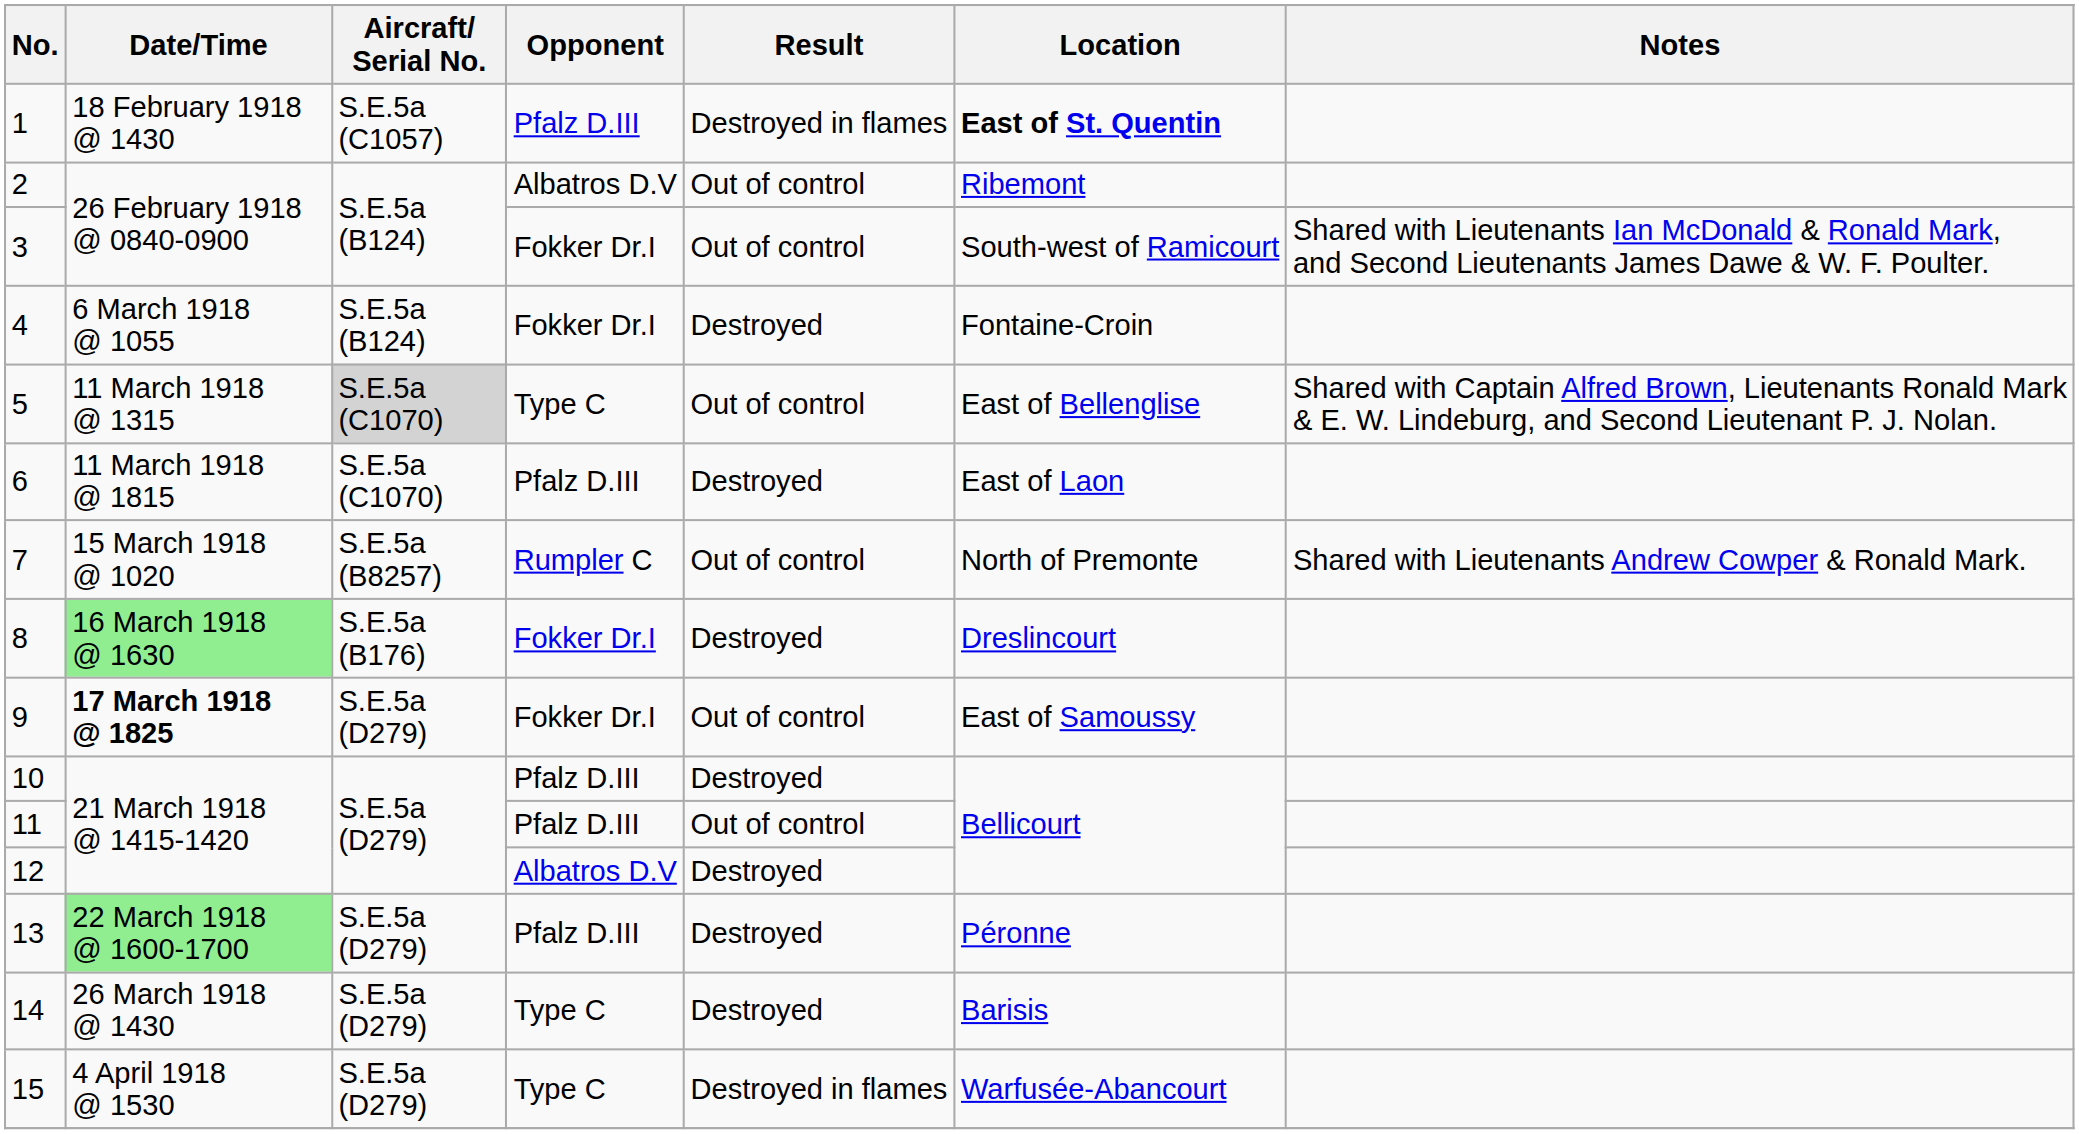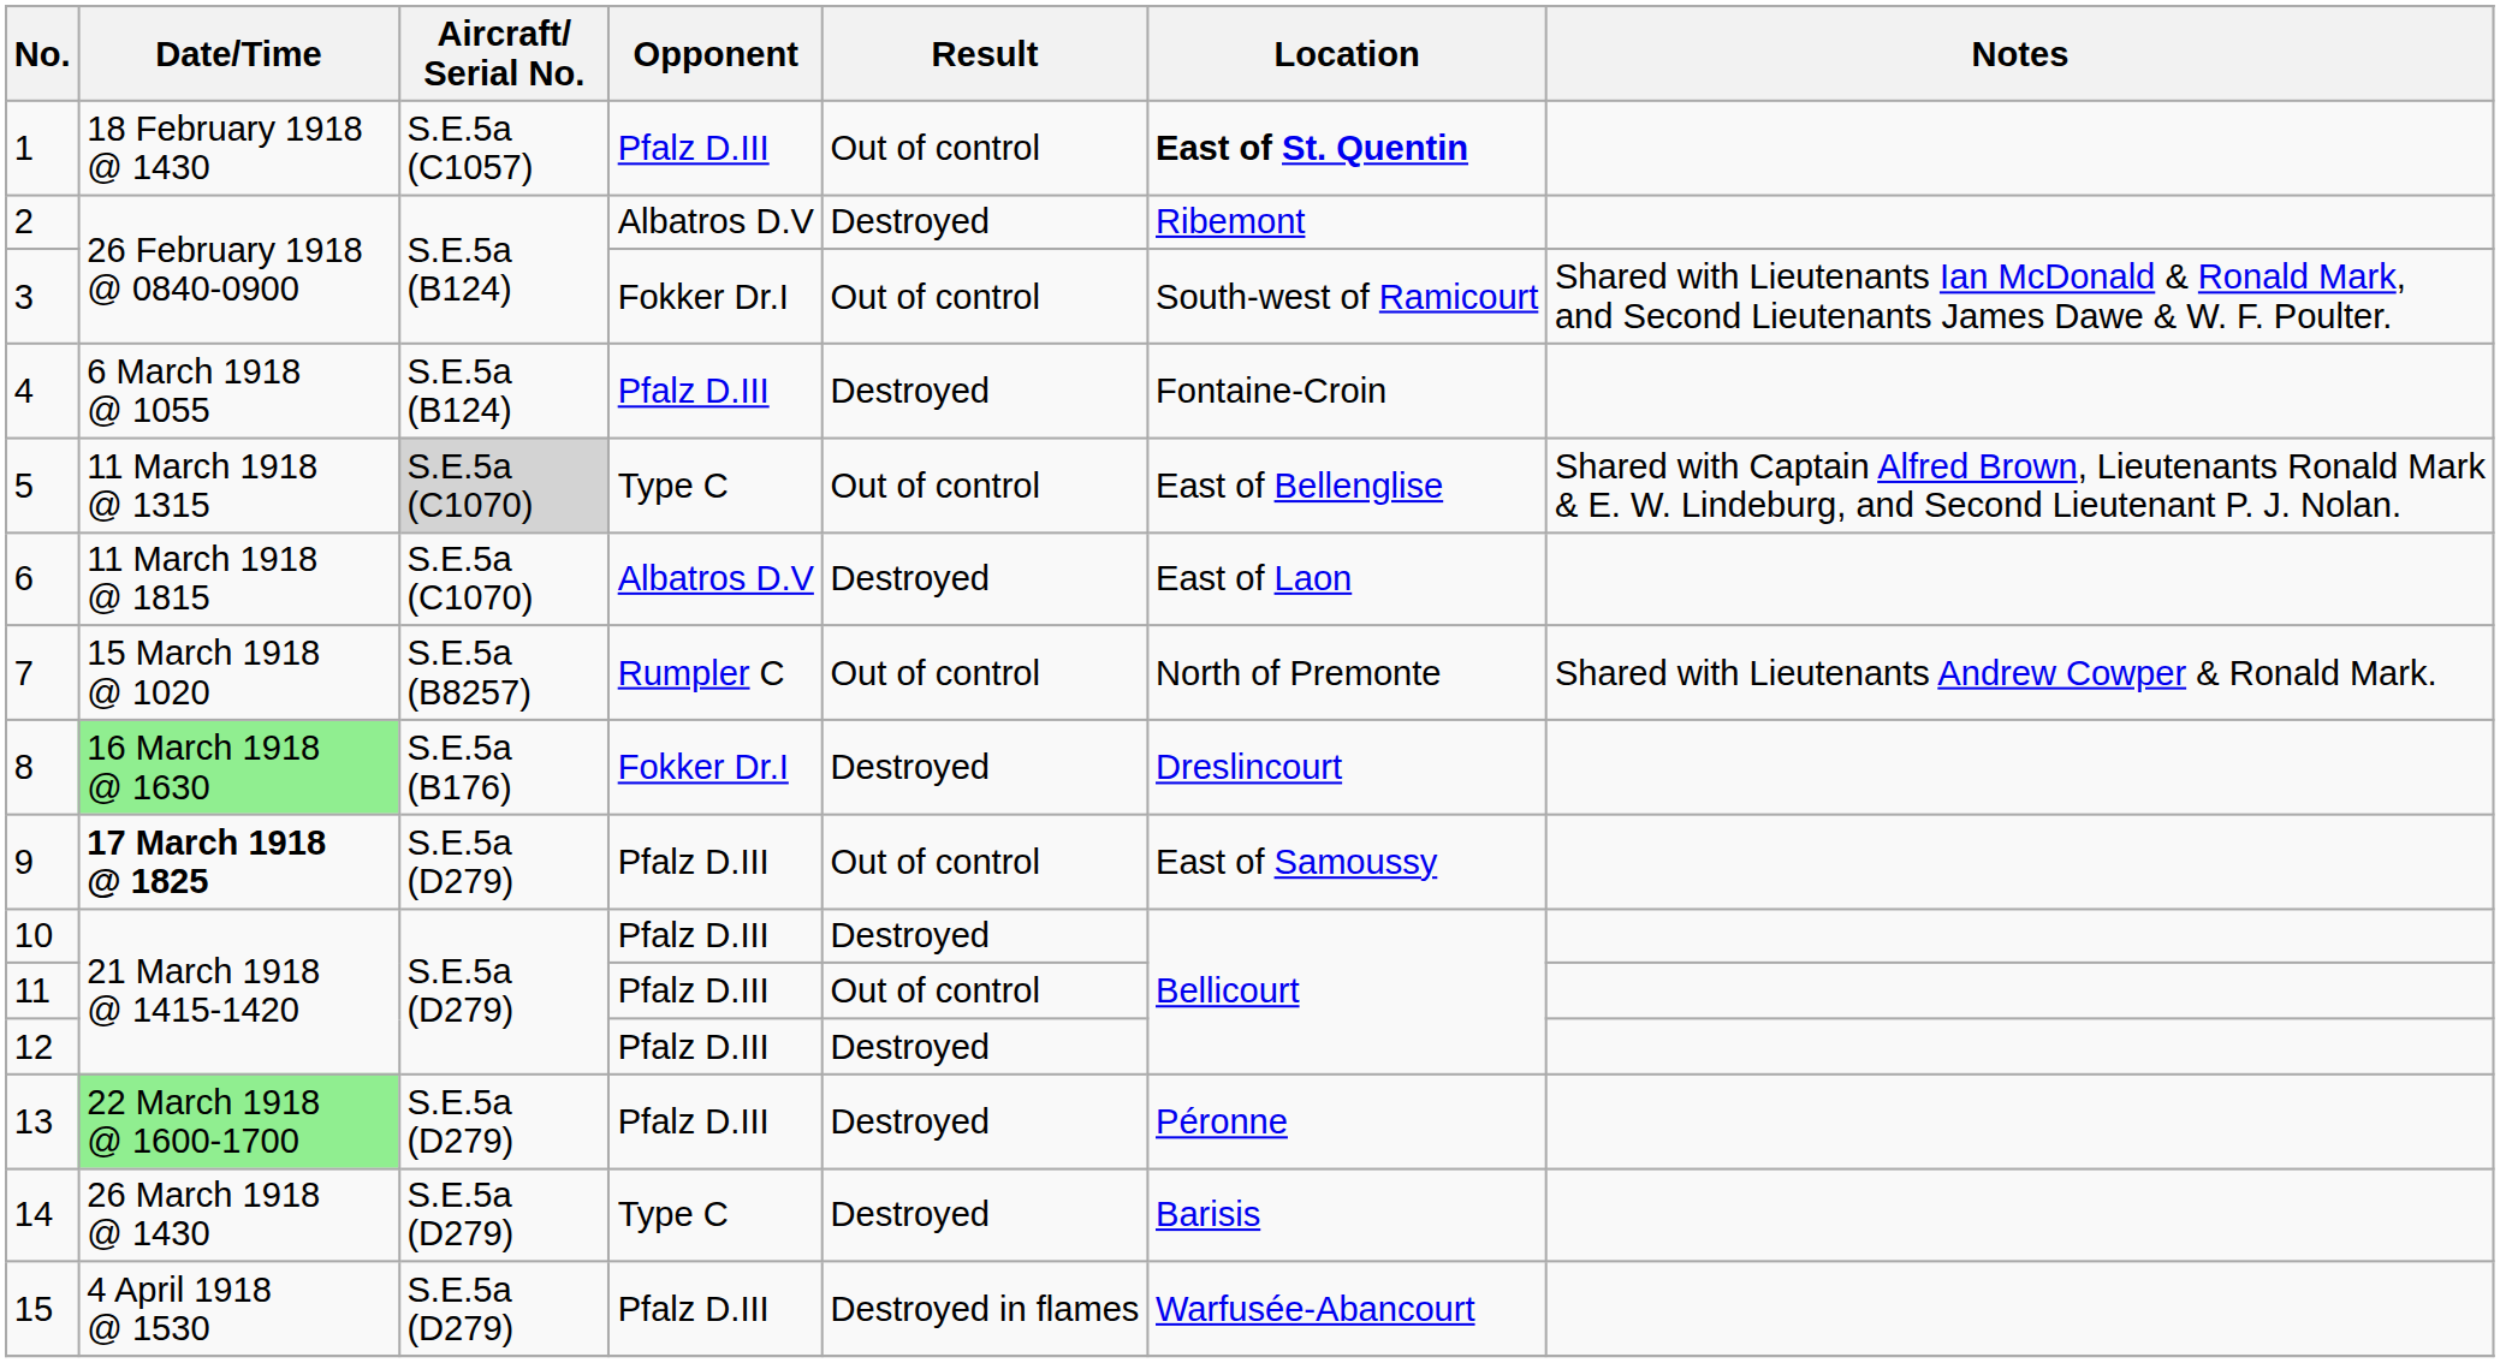1 | Result: Destroyed in flames -> Out of control
2 | Result: Out of control -> Destroyed
4 | Opponent: Fokker Dr.I -> Pfalz D.III
6 | Opponent: Pfalz D.III -> Albatros D.V
9 | Opponent: Fokker Dr.I -> Pfalz D.III
12 | Opponent: Albatros D.V -> Pfalz D.III
15 | Opponent: Type C -> Pfalz D.III
